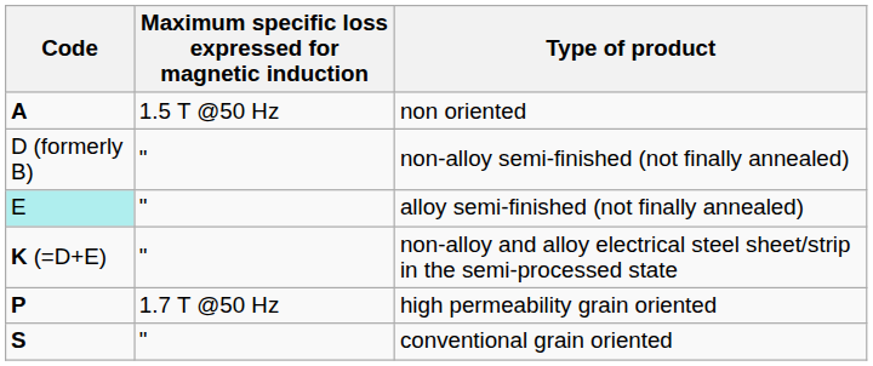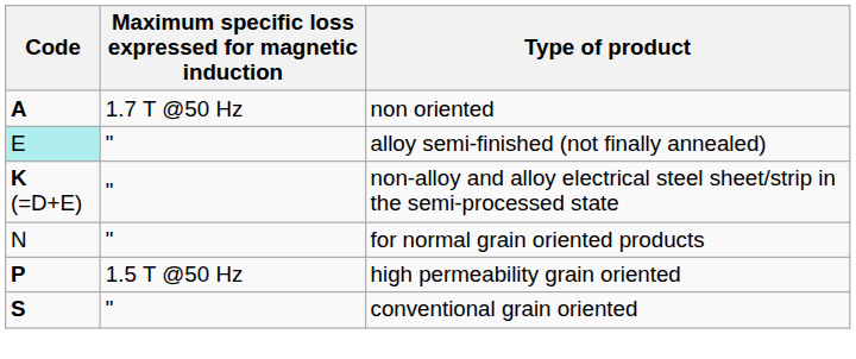non oriented | Maximum specific loss expressed for magnetic induction: 1.5 T @50 Hz -> 1.7 T @50 Hz
- row: D (formerly B) | " | non-alloy semi-finished (not finally annealed)
+ row: N | " | for normal grain oriented products
high permeability grain oriented | Maximum specific loss expressed for magnetic induction: 1.7 T @50 Hz -> 1.5 T @50 Hz
